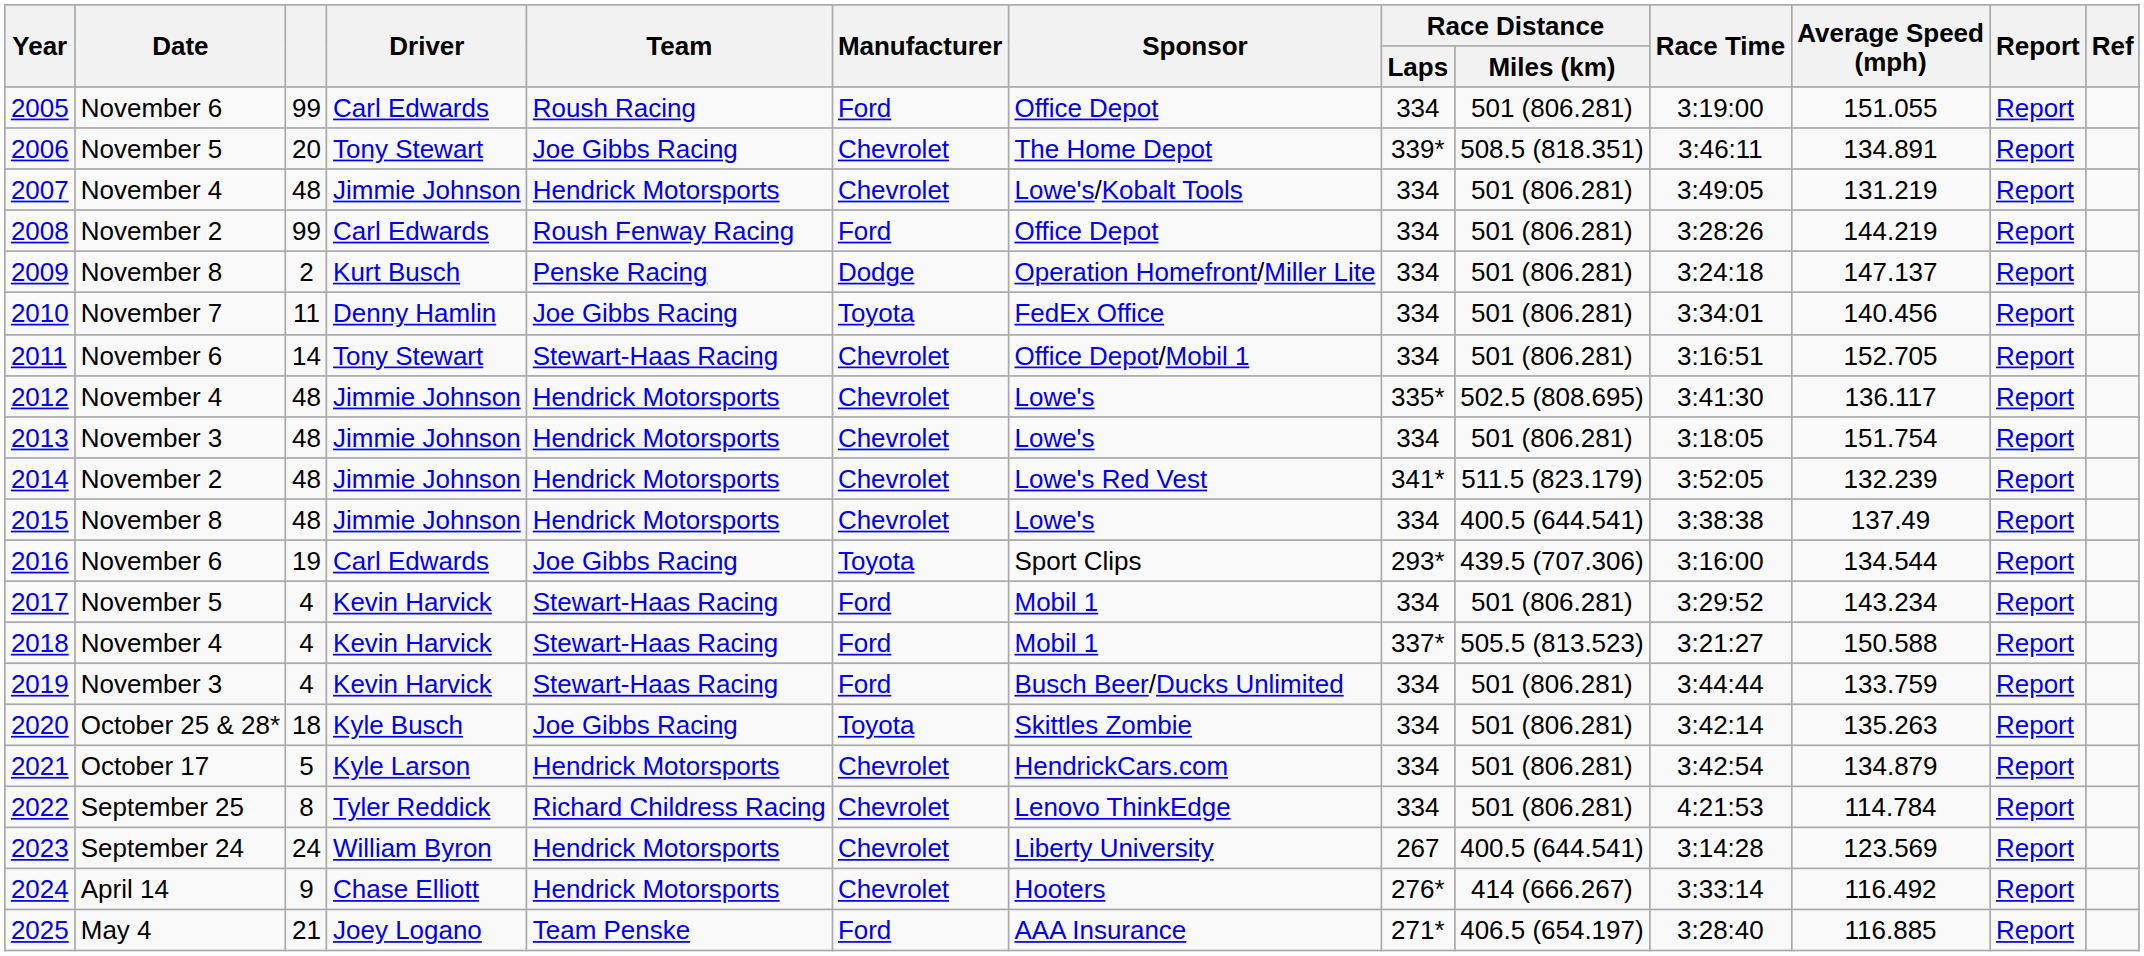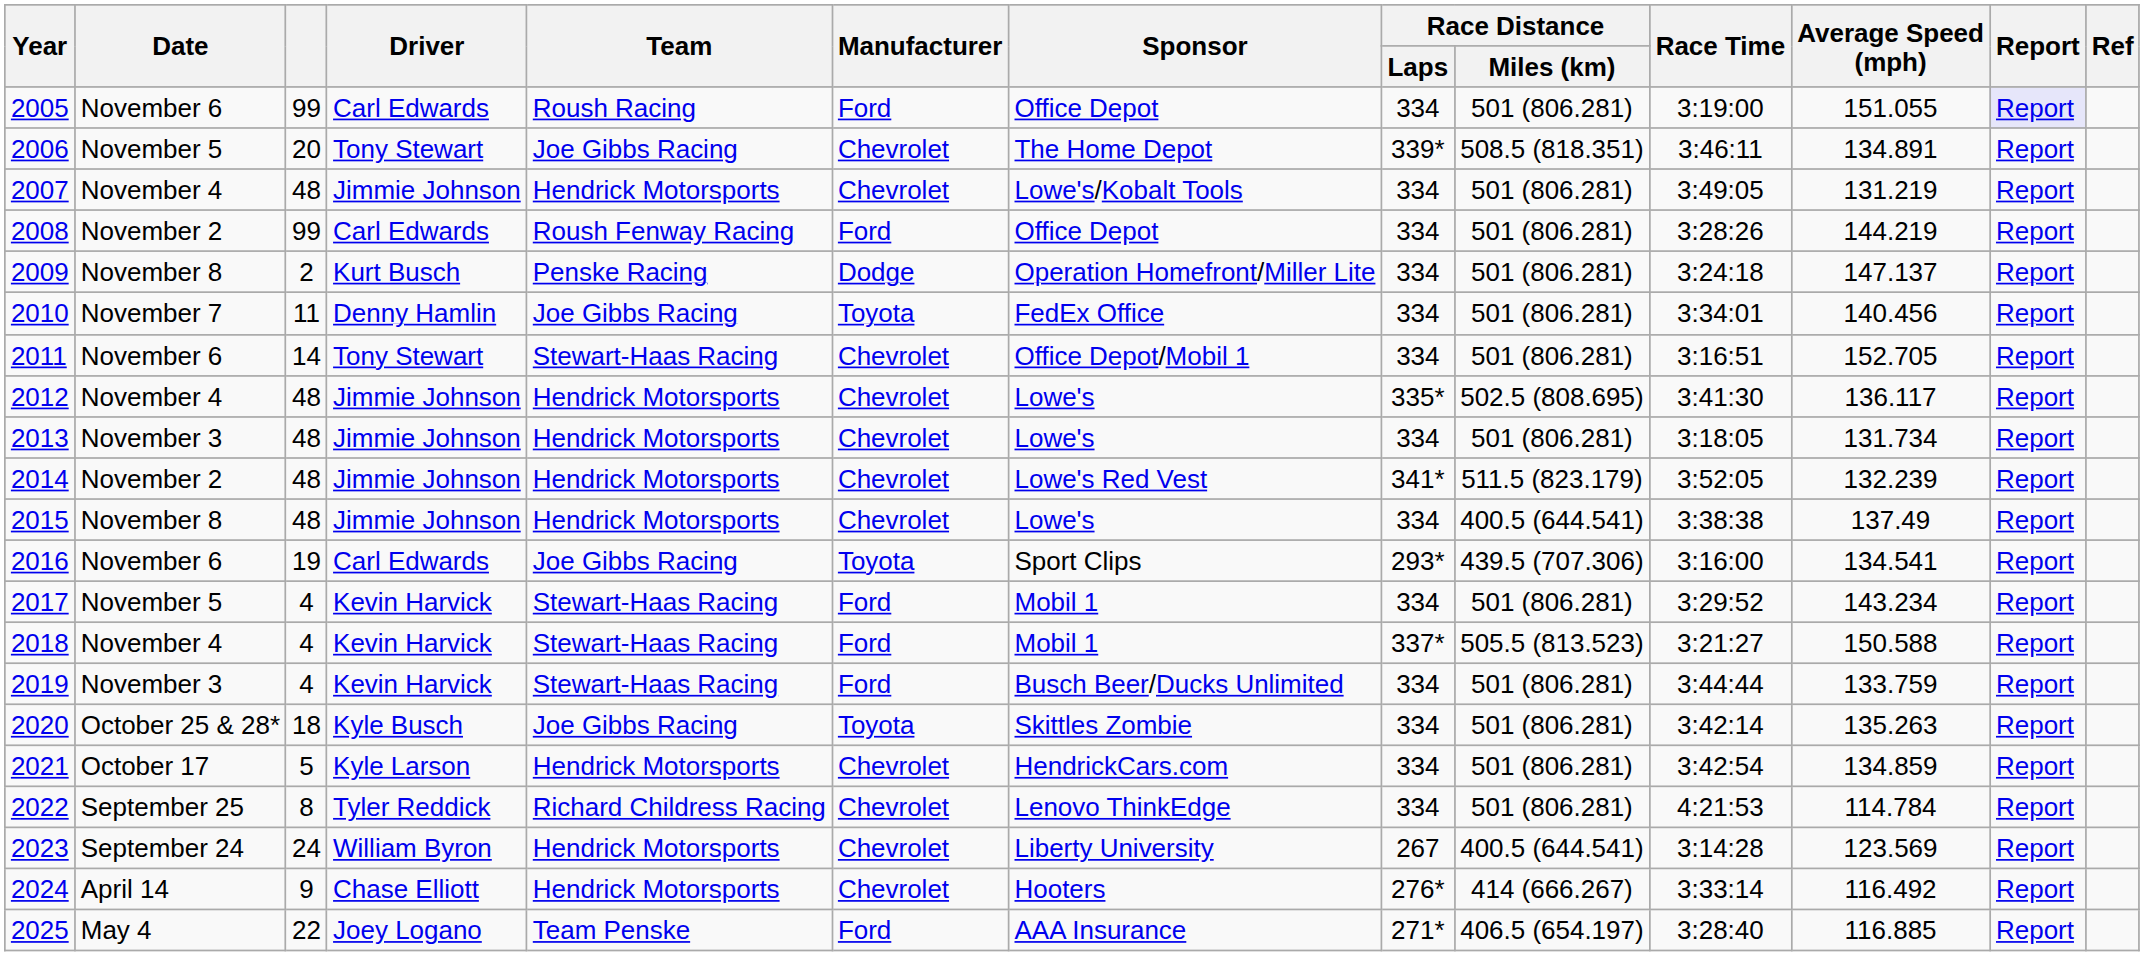2005 | Report: no background -> lavender background
2013 | Average Speed (mph): 151.754 -> 131.734
2016 | Average Speed (mph): 134.544 -> 134.541
2021 | Average Speed (mph): 134.879 -> 134.859
2025 | column 3: 21 -> 22
